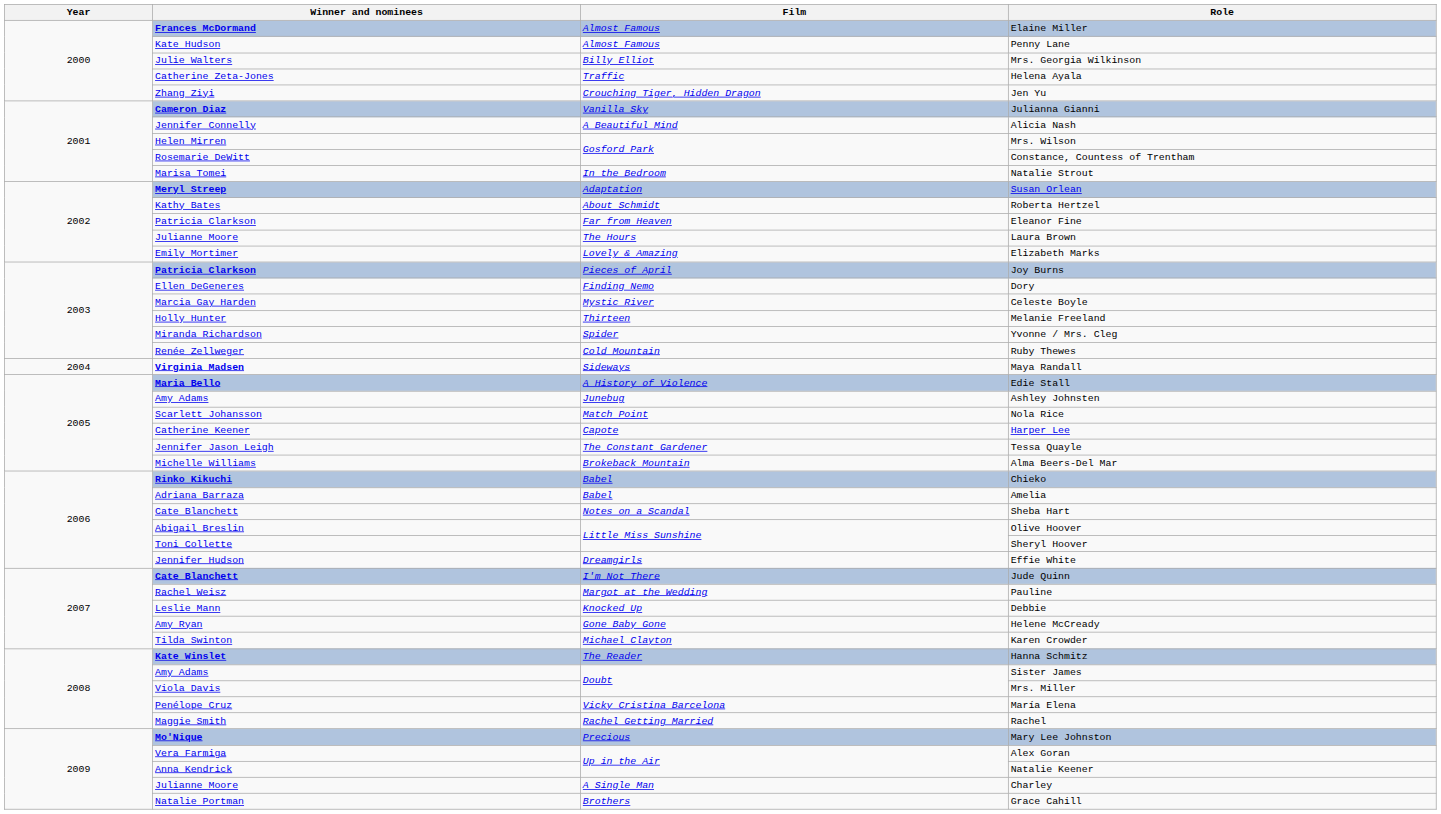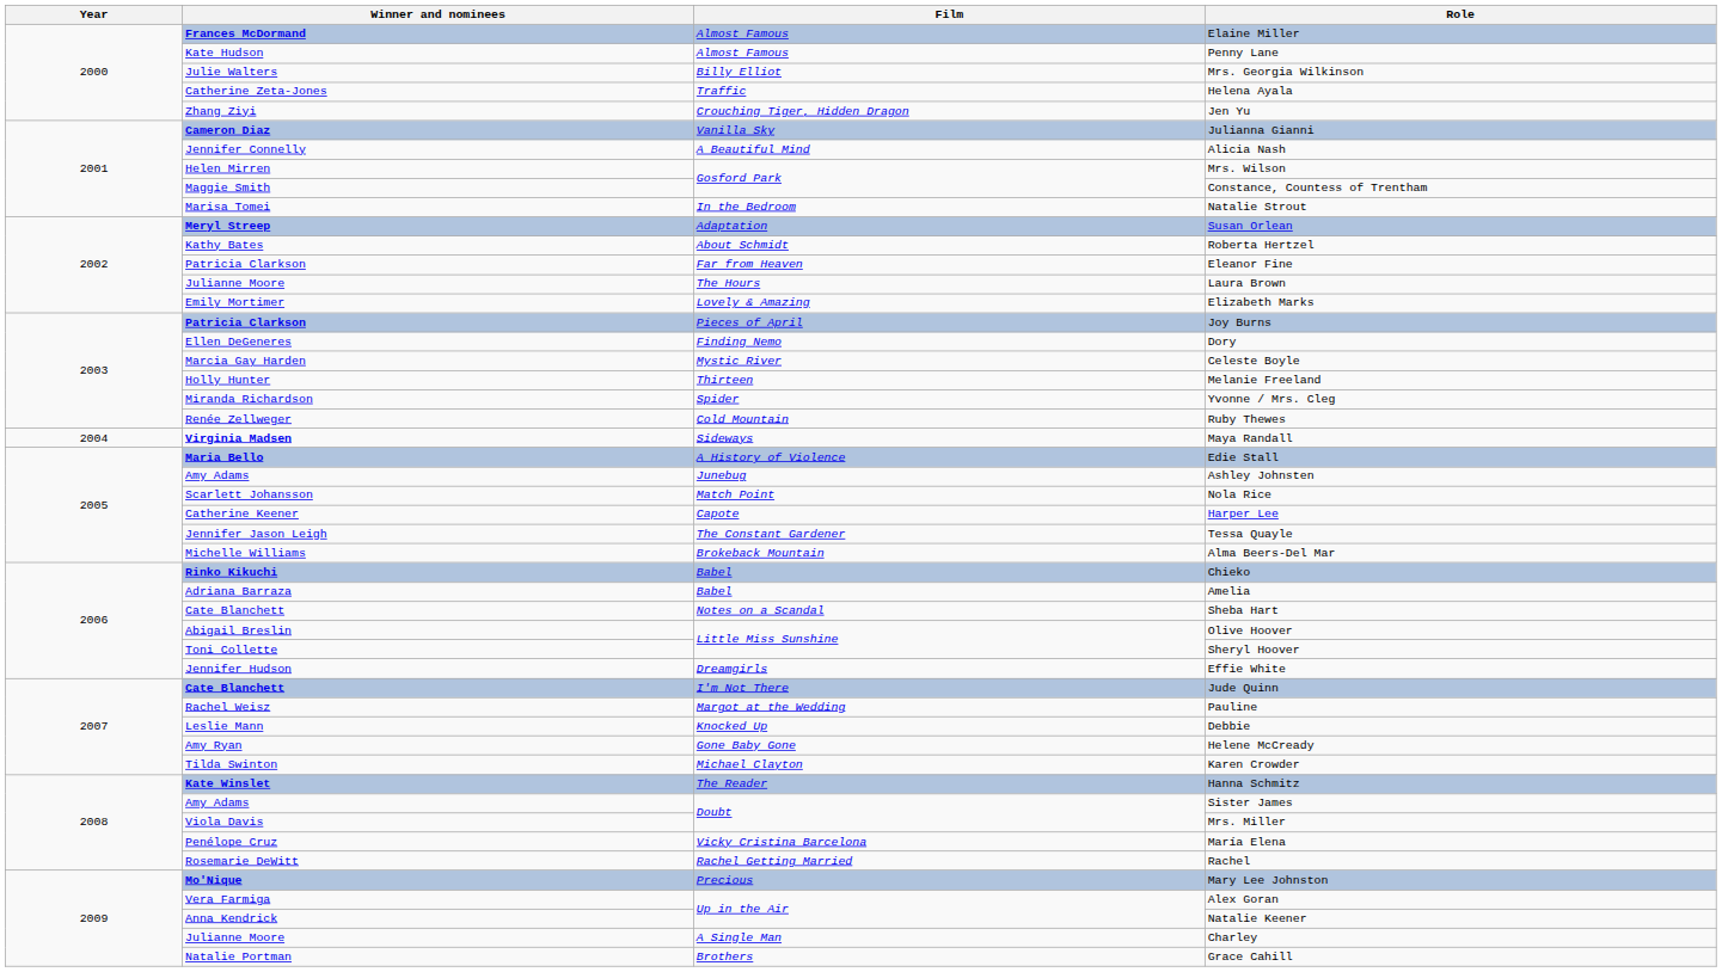Constance, Countess of Trentham | Winner and nominees: Rosemarie DeWitt -> Maggie Smith
Rachel | Winner and nominees: Maggie Smith -> Rosemarie DeWitt
